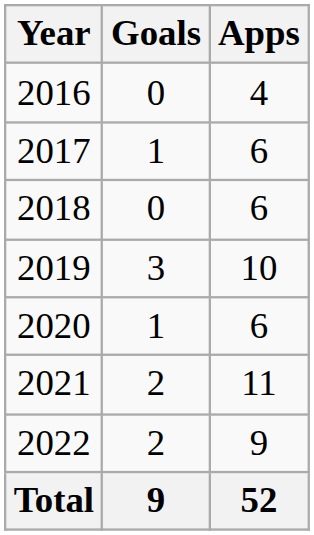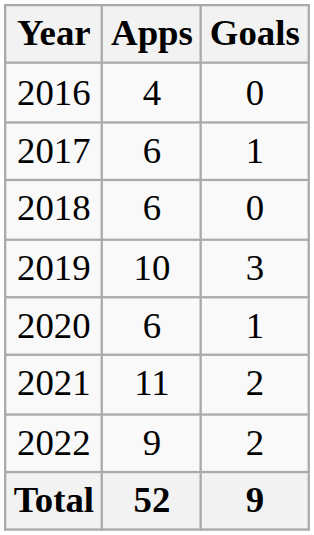columns swapped: Apps <-> Goals
